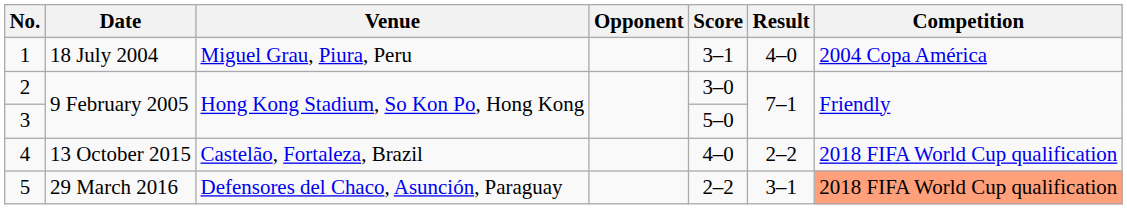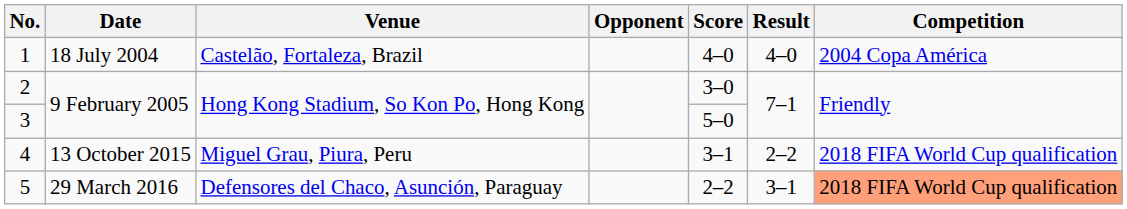1 | Venue: Miguel Grau, Piura, Peru -> Castelão, Fortaleza, Brazil
1 | Score: 3–1 -> 4–0
4 | Venue: Castelão, Fortaleza, Brazil -> Miguel Grau, Piura, Peru
4 | Score: 4–0 -> 3–1
